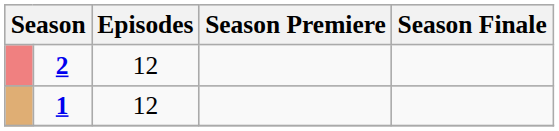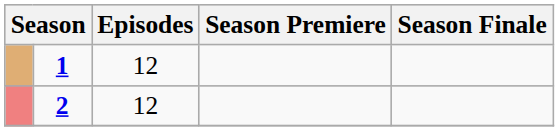rows swapped: 1 <-> 2
